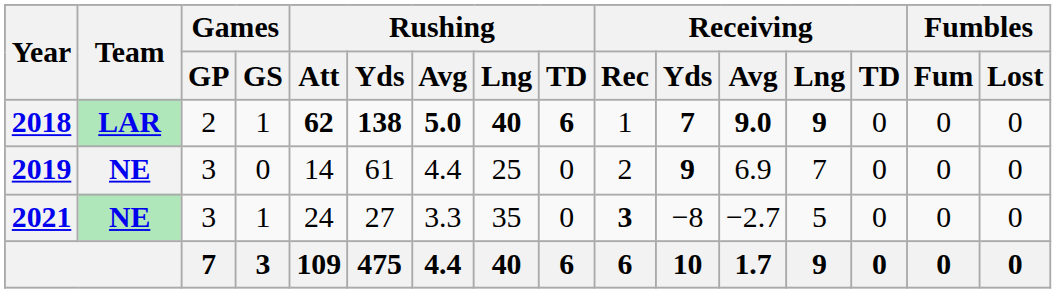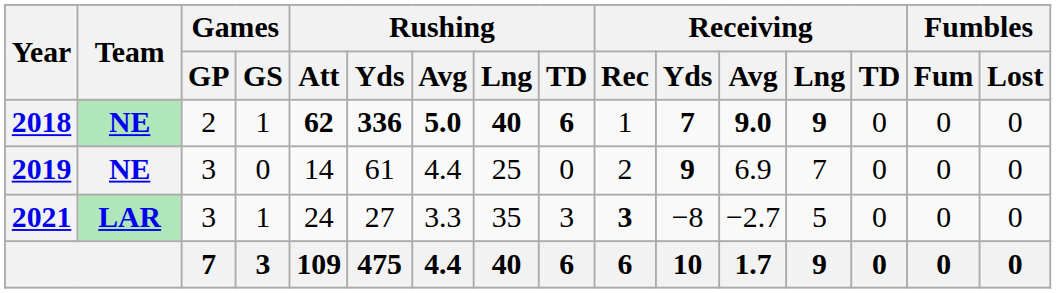2018 | Team: LAR -> NE
2018 | Rushing / Yds: 138 -> 336
2021 | Team: NE -> LAR
2021 | Rushing / TD: 0 -> 3
